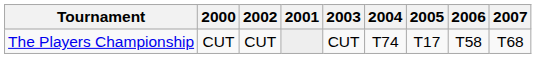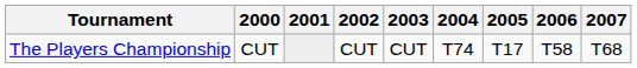columns swapped: 2001 <-> 2002
